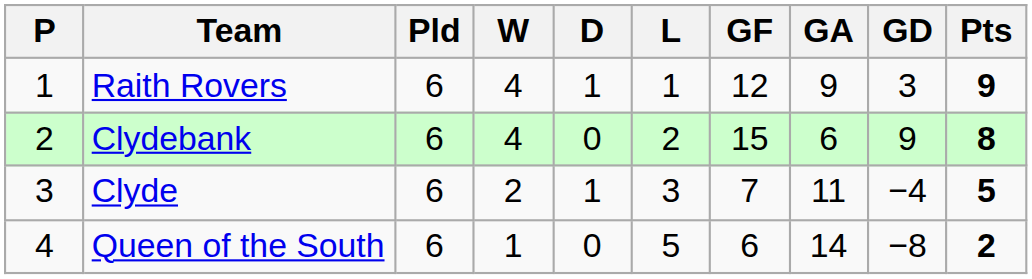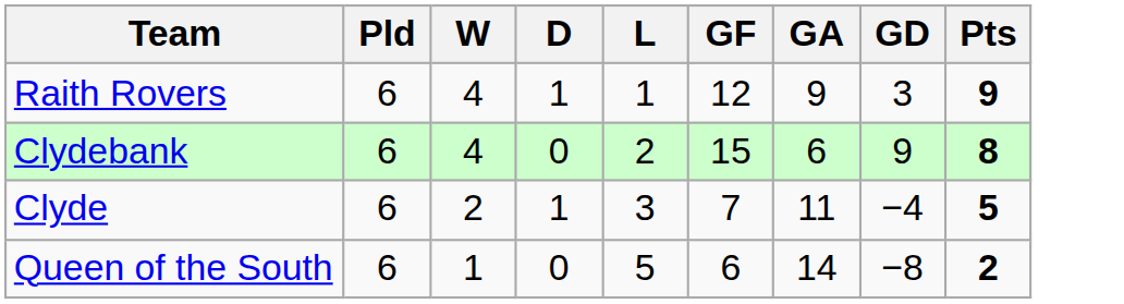- column: P | 1 | 2 | 3 | 4
